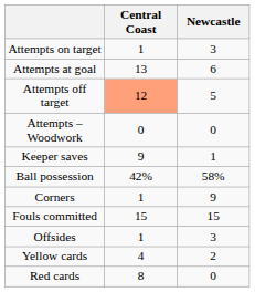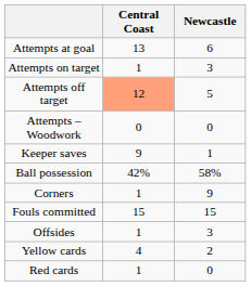rows swapped: Attempts at goal <-> Attempts on target
Red cards | Central Coast: 8 -> 1
